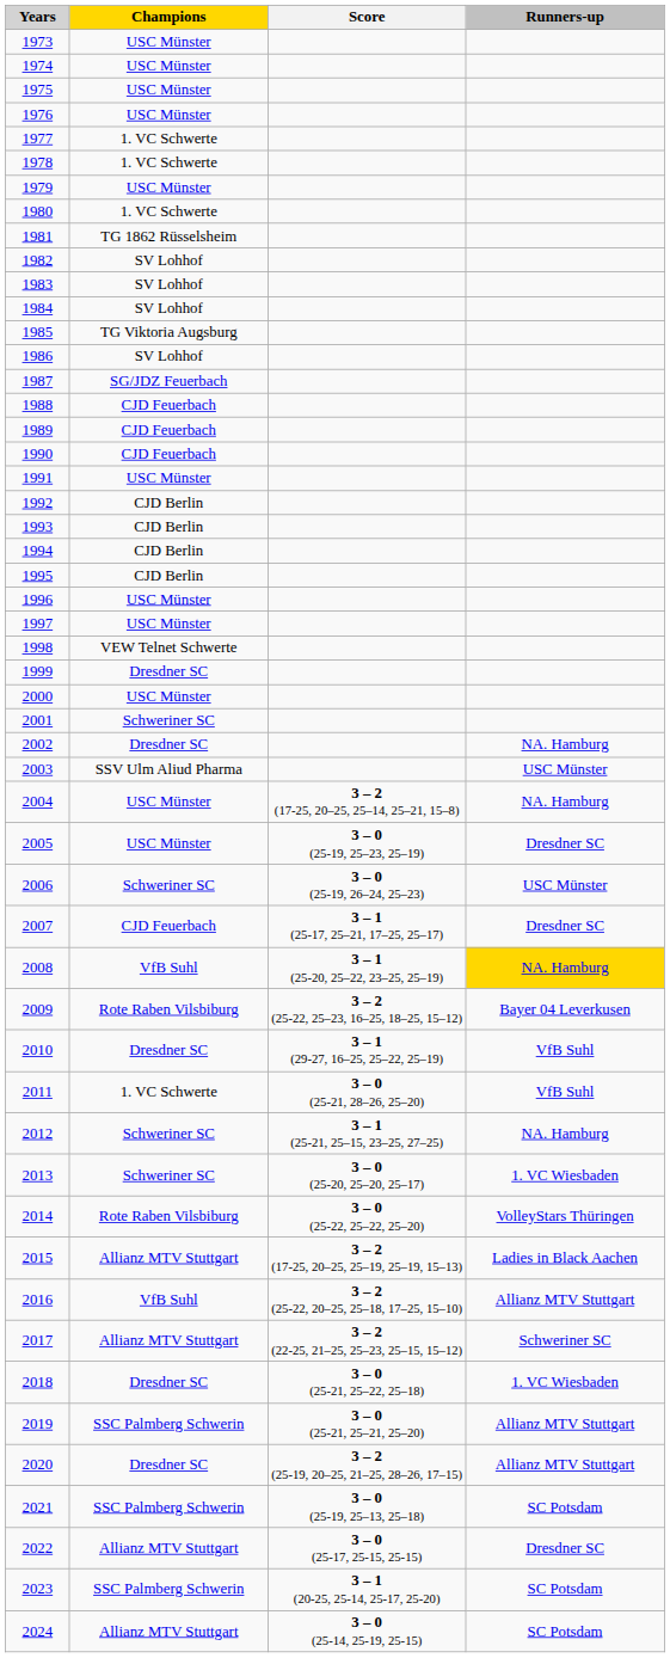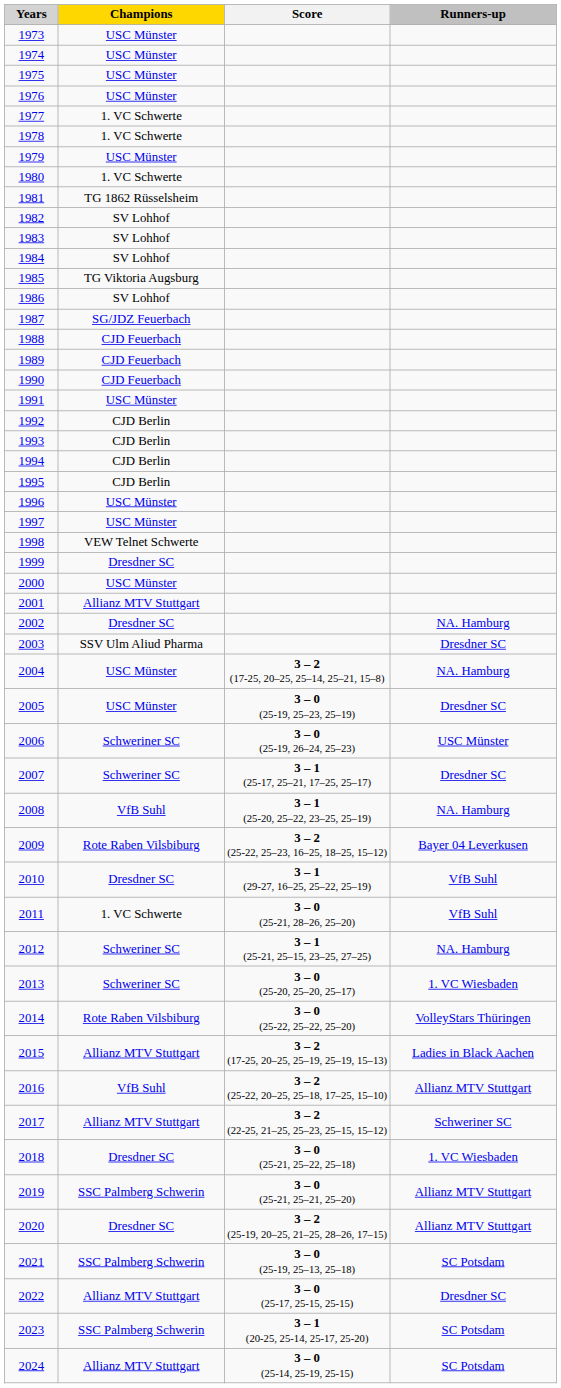2001 | Champions: Schweriner SC -> Allianz MTV Stuttgart
2003 | Runners-up: USC Münster -> Dresdner SC
2007 | Champions: CJD Feuerbach -> Schweriner SC
2008 | Runners-up: gold background -> no background
